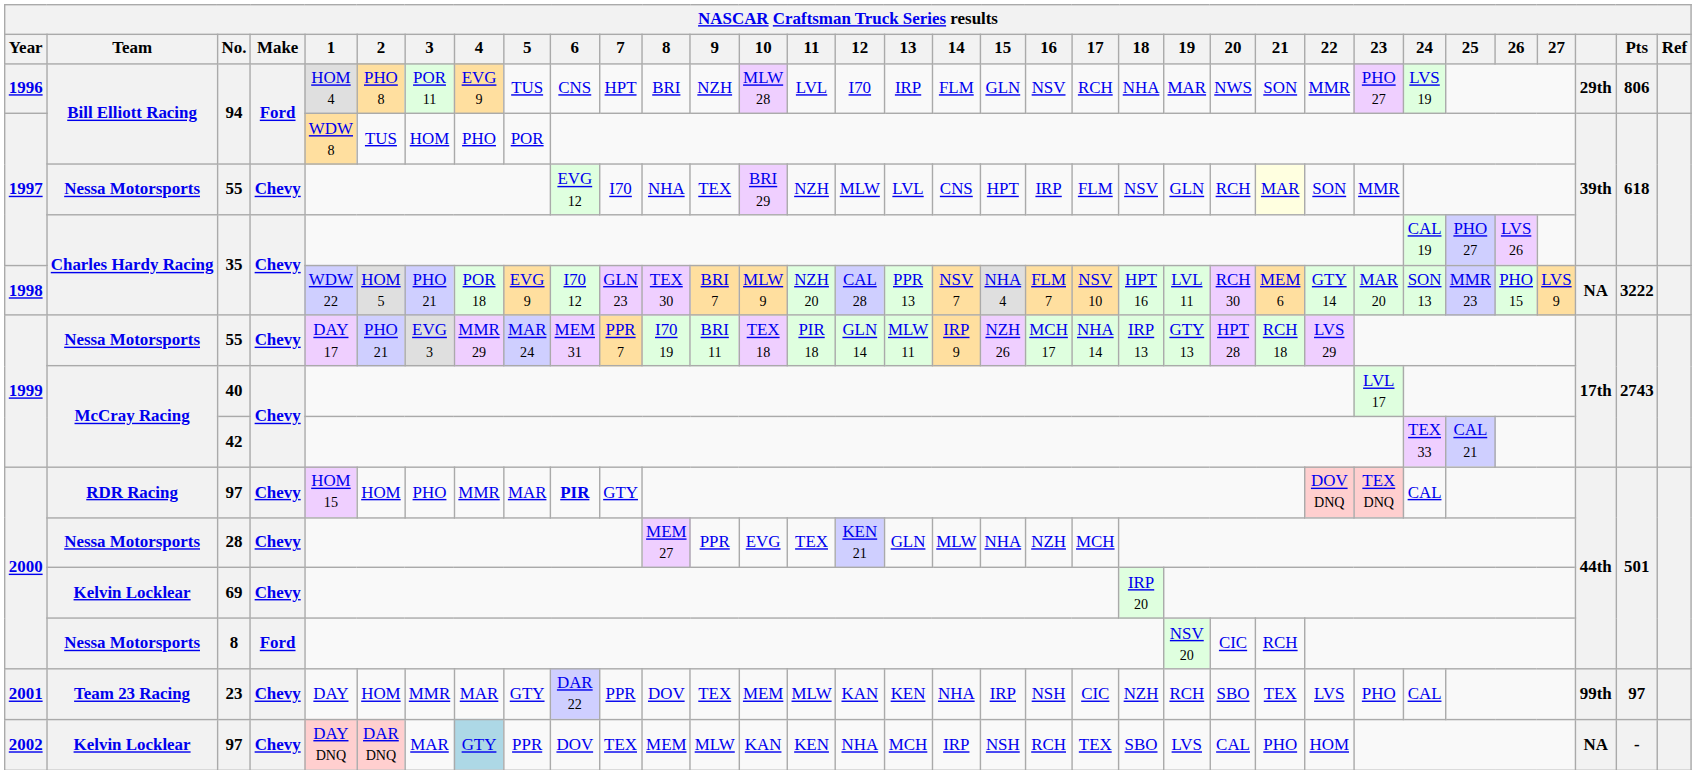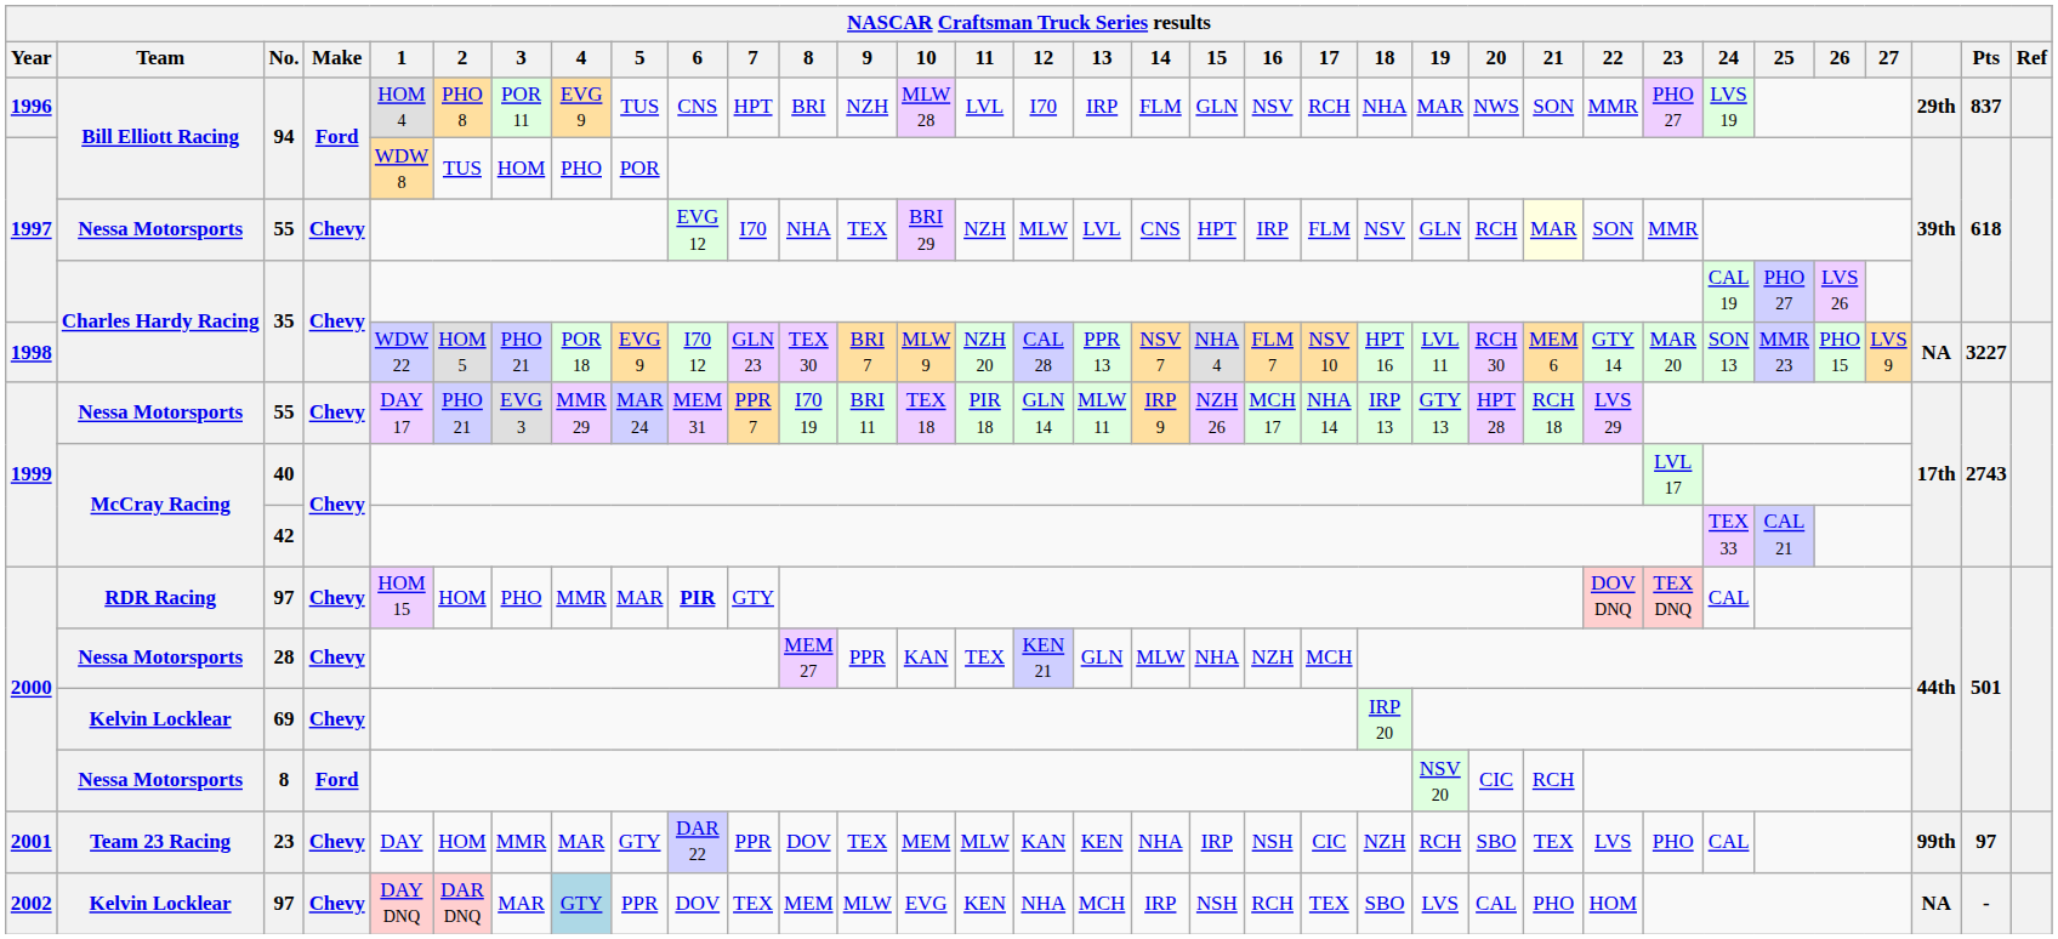1996 / 94 | Pts: 806 -> 837
1998 / 35 | Pts: 3222 -> 3227
28 | 10: EVG -> KAN
2002 / 97 | 10: KAN -> EVG
